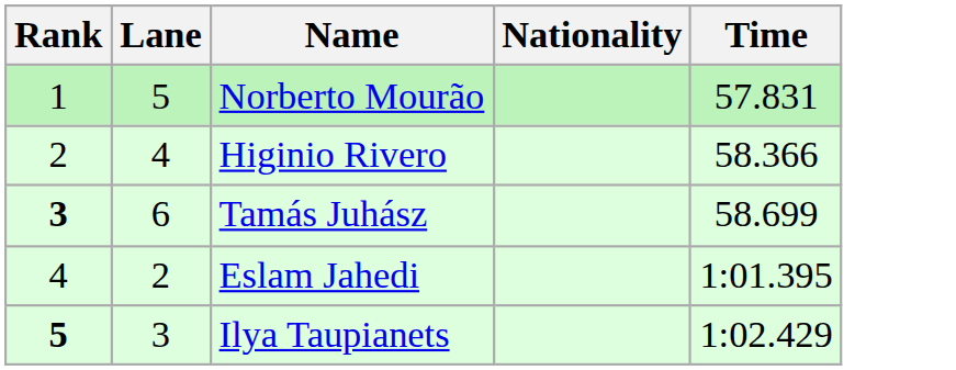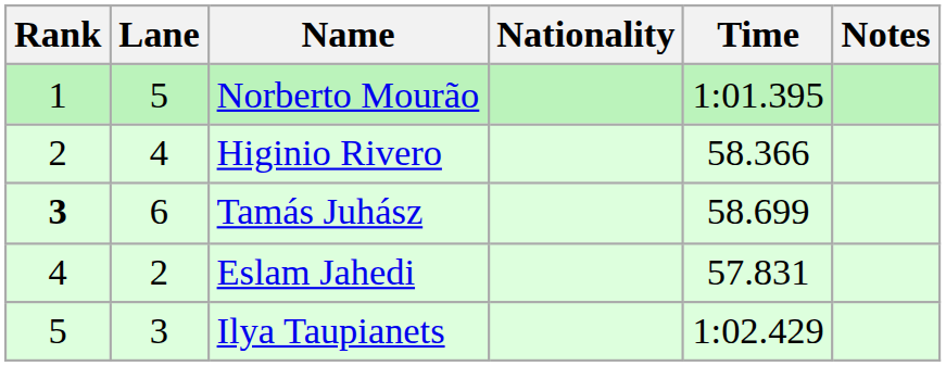+ column: Notes
Norberto Mourão | Time: 57.831 -> 1:01.395
Eslam Jahedi | Time: 1:01.395 -> 57.831
Ilya Taupianets | Rank: bold -> normal
